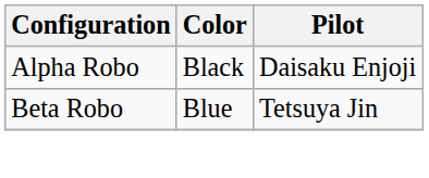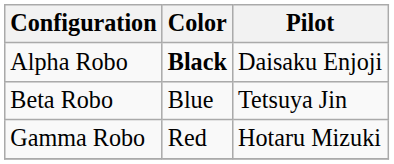Alpha Robo | Color: normal -> bold
+ row: Gamma Robo | Red | Hotaru Mizuki
